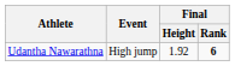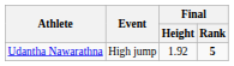Udantha Nawarathna | Final / Rank: 6 -> 5
